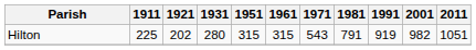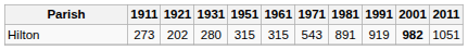Hilton | 1911: 225 -> 273
Hilton | 1981: 791 -> 891
Hilton | 2001: normal -> bold
